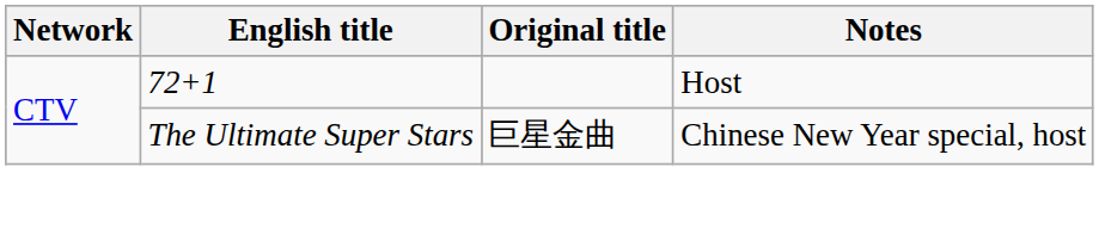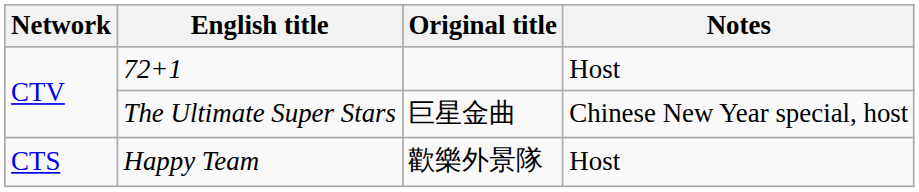+ row: CTS | Happy Team | 歡樂外景隊 | Host
